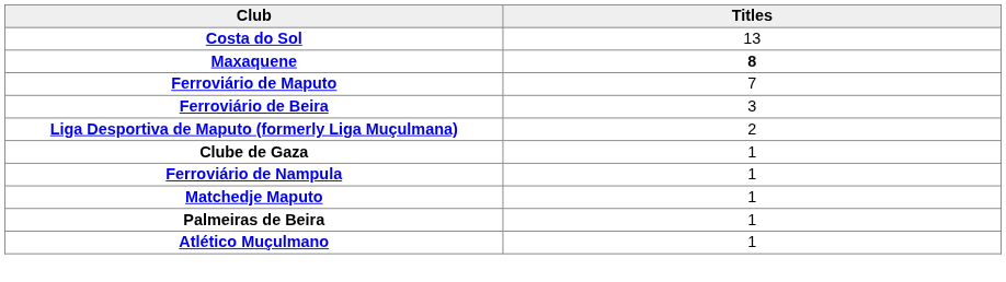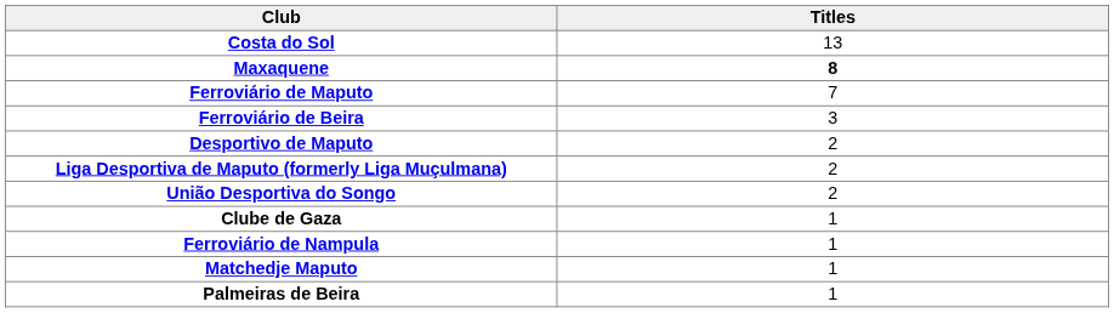+ row: Desportivo de Maputo | 2
+ row: União Desportiva do Songo | 2
- row: Atlético Muçulmano | 1
